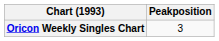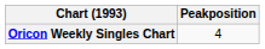Oricon Weekly Singles Chart | Peakposition: 3 -> 4
